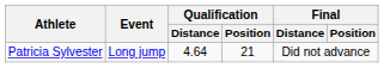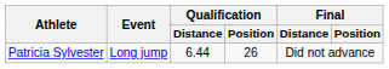Patricia Sylvester | Qualification / Distance: 4.64 -> 6.44
Patricia Sylvester | Qualification / Position: 21 -> 26
